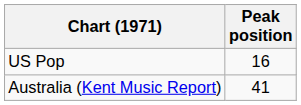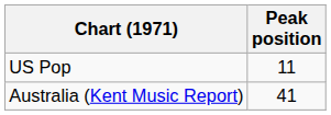US Pop | Peak position: 16 -> 11
